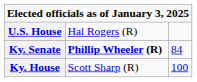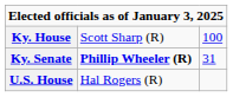rows swapped: U.S. House <-> Ky. House
Ky. Senate | column 3: 84 -> 31
